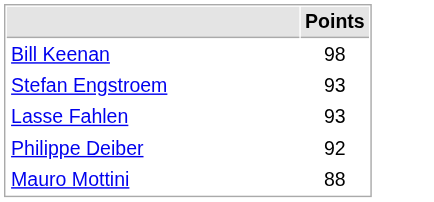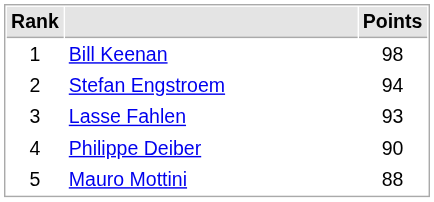+ column: Rank | 1 | 2 | 3 | 4 | 5
Stefan Engstroem | Points: 93 -> 94
Philippe Deiber | Points: 92 -> 90
